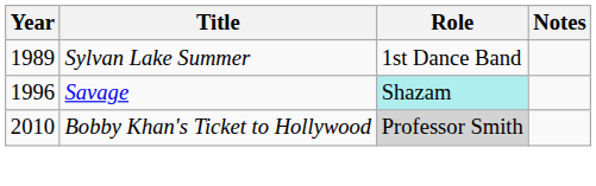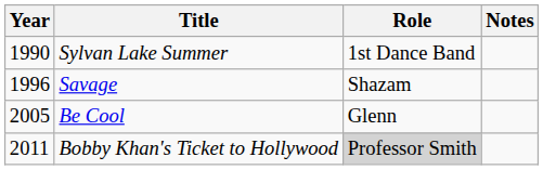Sylvan Lake Summer | Year: 1989 -> 1990
Savage | Role: paleturquoise background -> no background
+ row: 2005 | Be Cool | Glenn
Bobby Khan's Ticket to Hollywood | Year: 2010 -> 2011
